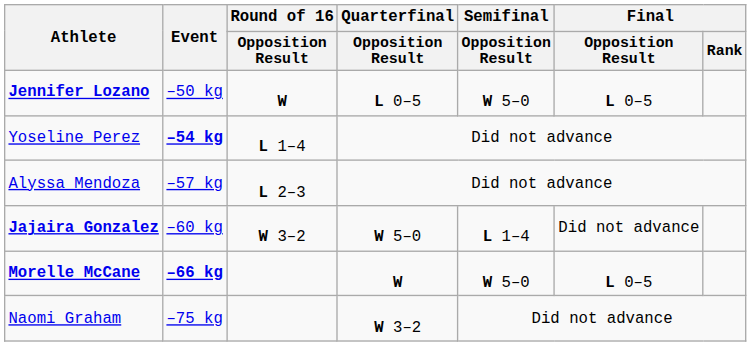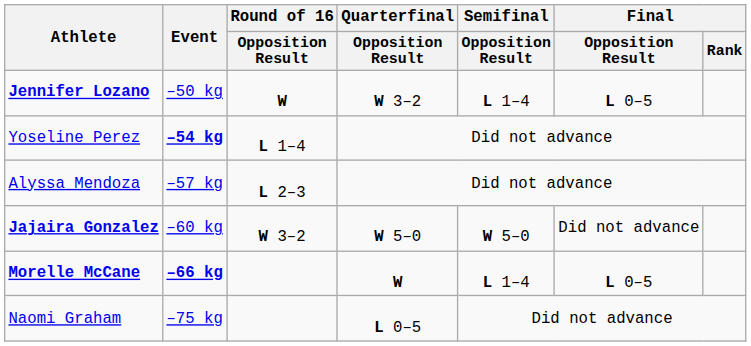Jennifer Lozano | Quarterfinal / Opposition Result: L 0–5 -> W 3–2
Jennifer Lozano | Semifinal / Opposition Result: W 5–0 -> L 1–4
Jajaira Gonzalez | Semifinal / Opposition Result: L 1–4 -> W 5–0
Morelle McCane | Semifinal / Opposition Result: W 5–0 -> L 1–4
Naomi Graham | Quarterfinal / Opposition Result: W 3–2 -> L 0–5
